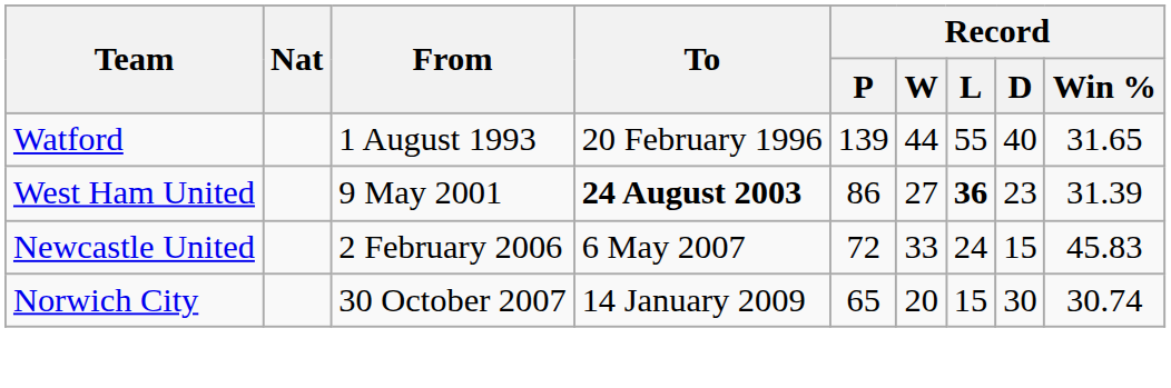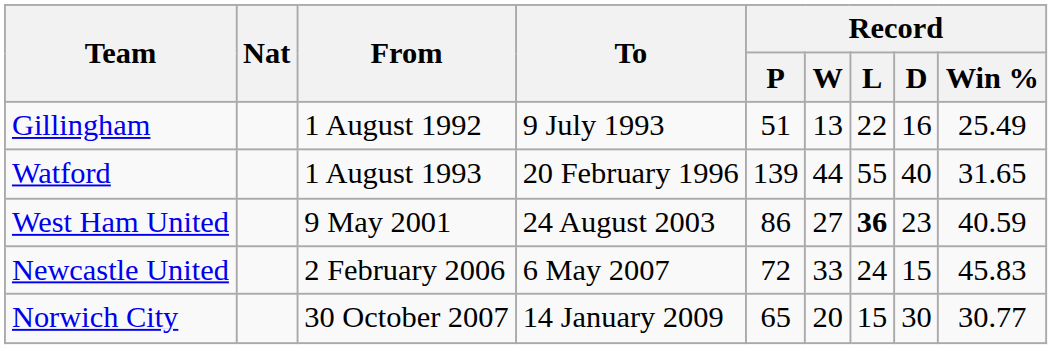+ row: Gillingham | 1 August 1992 | 9 July 1993 | 51 | 13 | 22 | 16 | 25.49
West Ham United | To: bold -> normal
West Ham United | Record / Win %: 31.39 -> 40.59
Norwich City | Record / Win %: 30.74 -> 30.77
